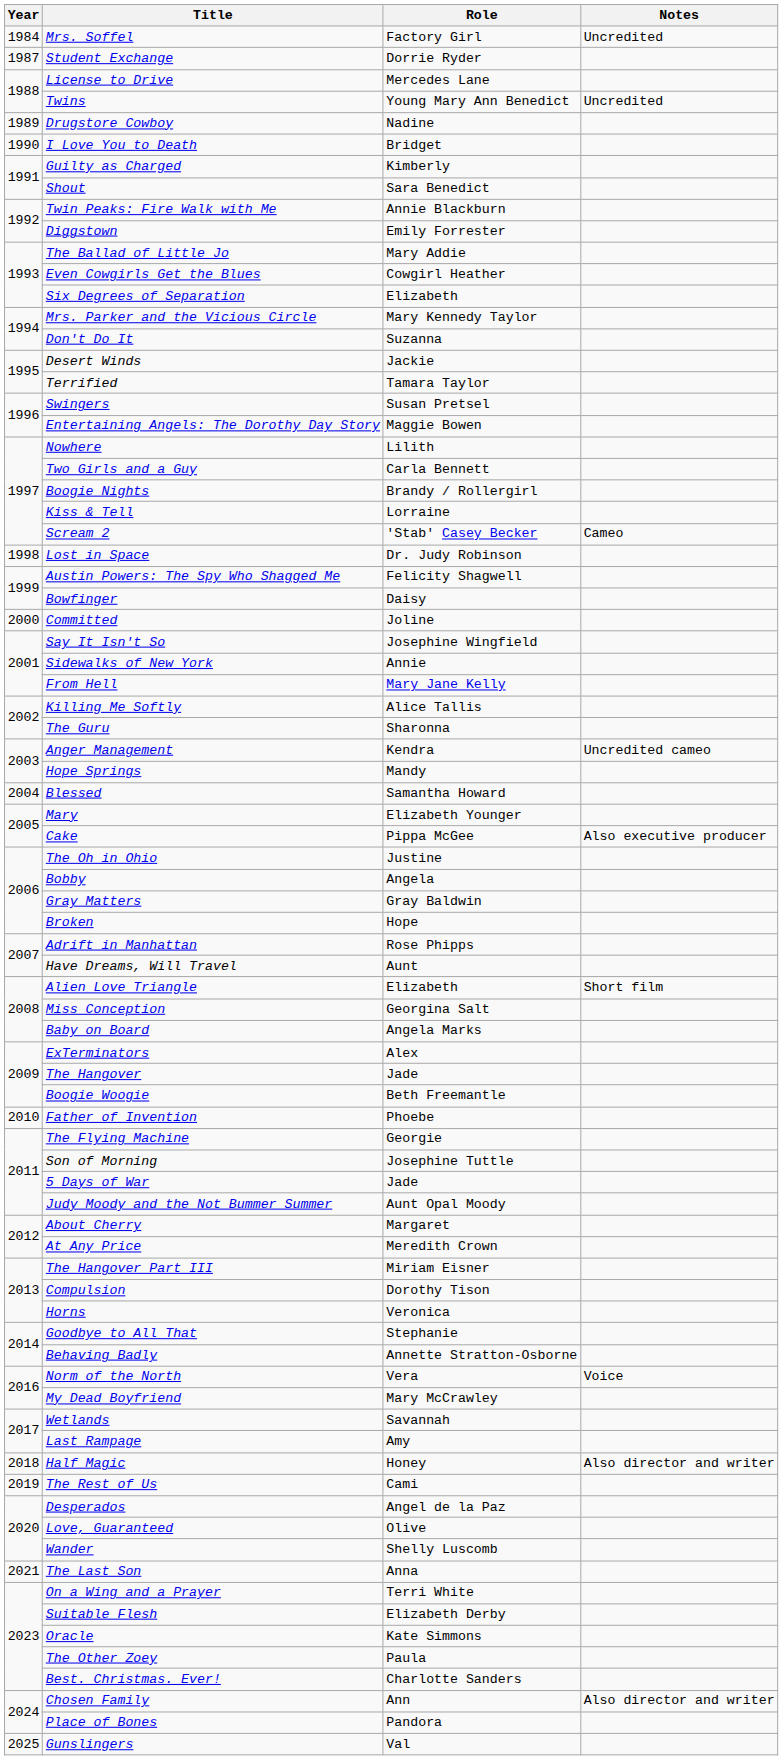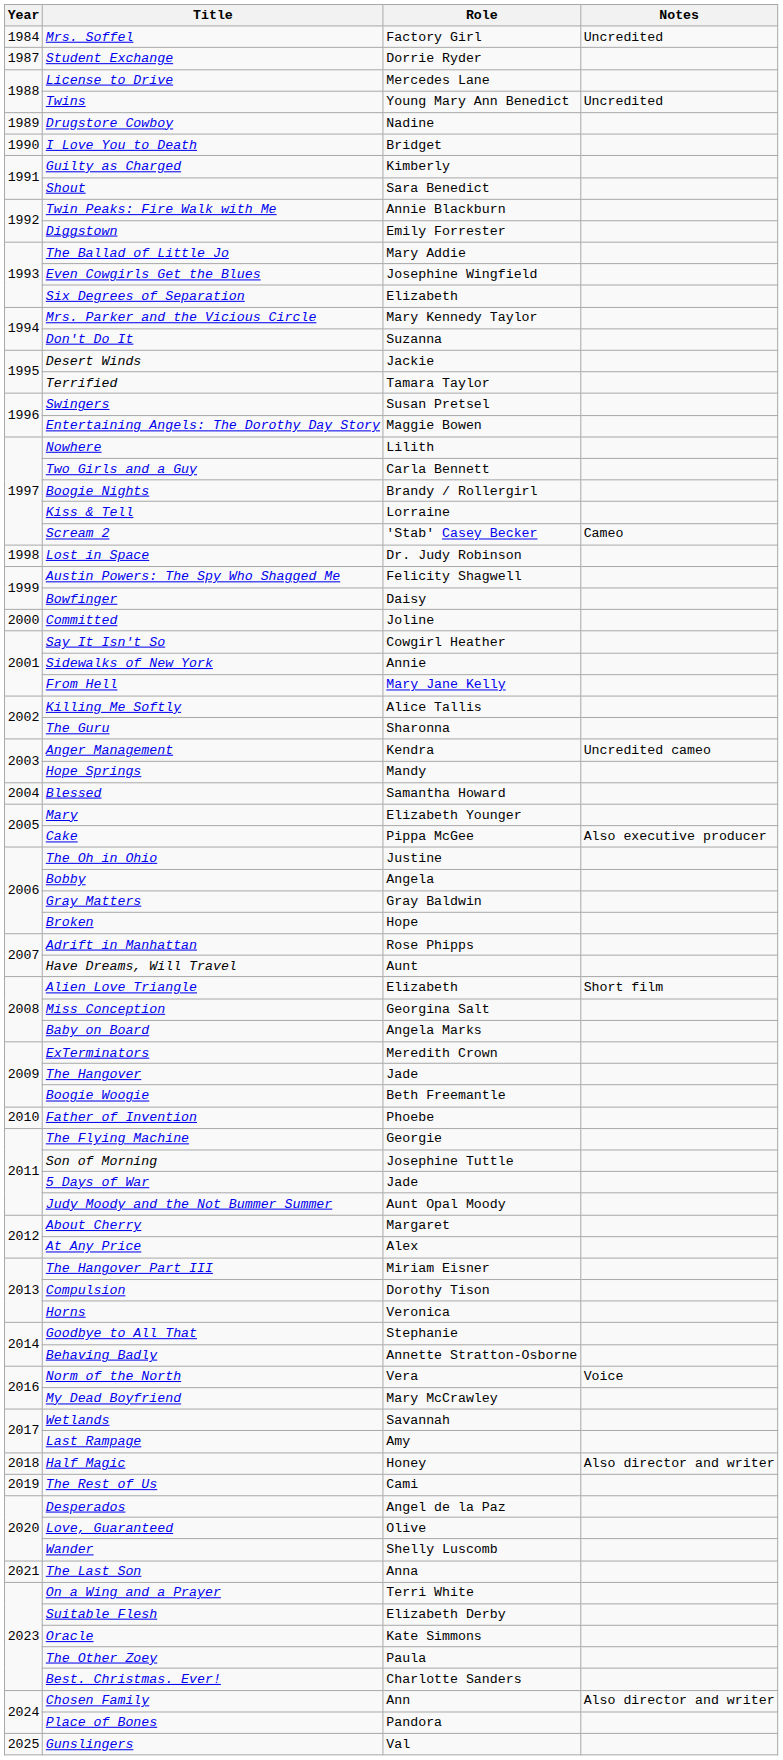Even Cowgirls Get the Blues | Role: Cowgirl Heather -> Josephine Wingfield
Say It Isn't So | Role: Josephine Wingfield -> Cowgirl Heather
ExTerminators | Role: Alex -> Meredith Crown
At Any Price | Role: Meredith Crown -> Alex
